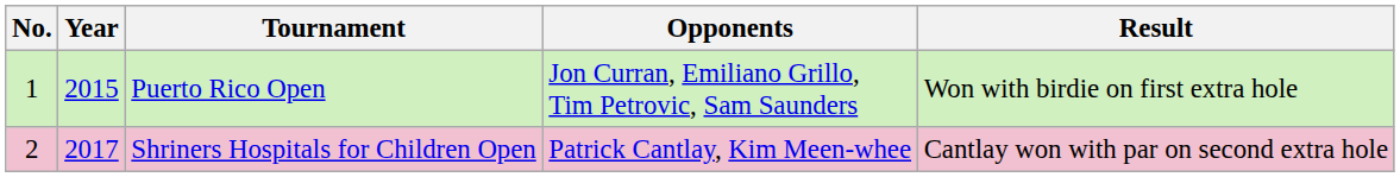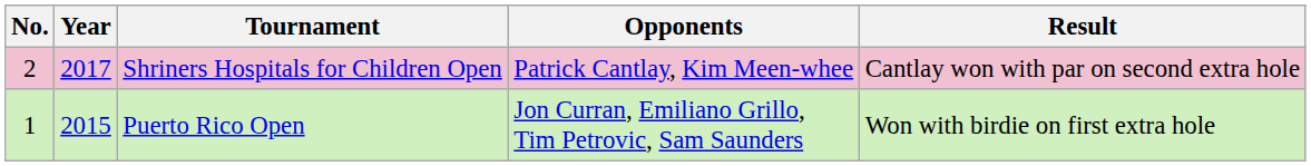rows swapped: Puerto Rico Open <-> Shriners Hospitals for Children Open
